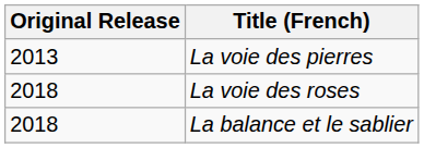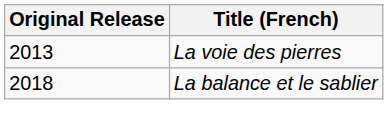- row: 2018 | La voie des roses
